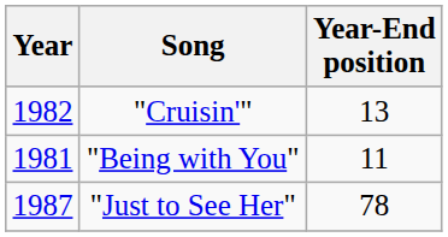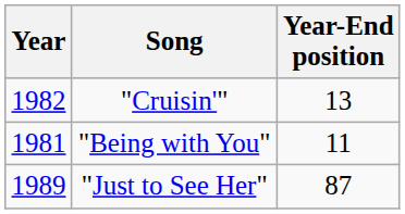"Just to See Her" | Year: 1987 -> 1989
"Just to See Her" | Year-End position: 78 -> 87
